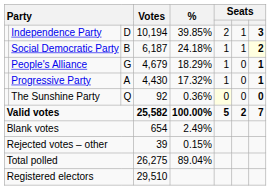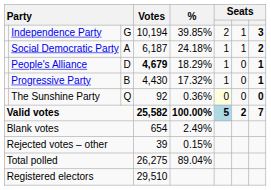Independence Party | column 3: D -> G
Social Democratic Party | column 3: B -> A
Social Democratic Party | column 8: lightyellow background -> no background
People's Alliance | column 3: G -> D
People's Alliance | Votes: normal -> bold
Progressive Party | column 3: A -> B
Valid votes | column 6: no background -> lightblue background
